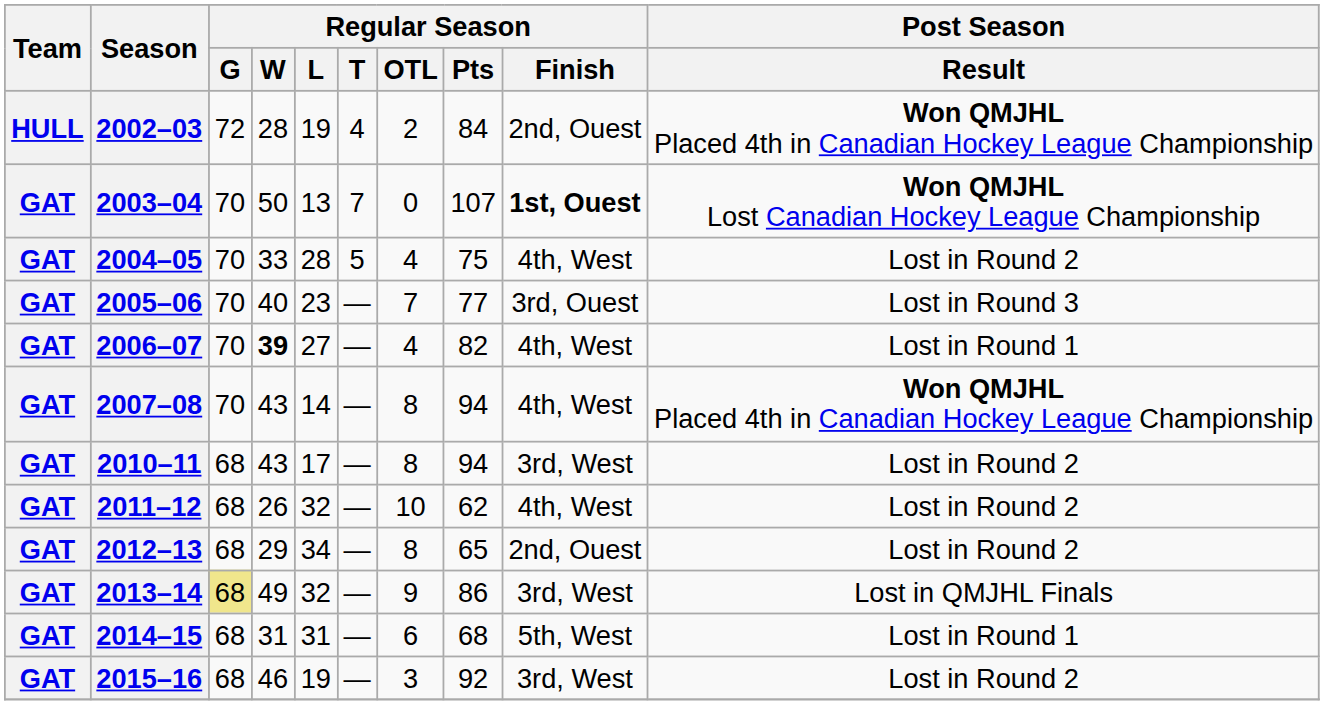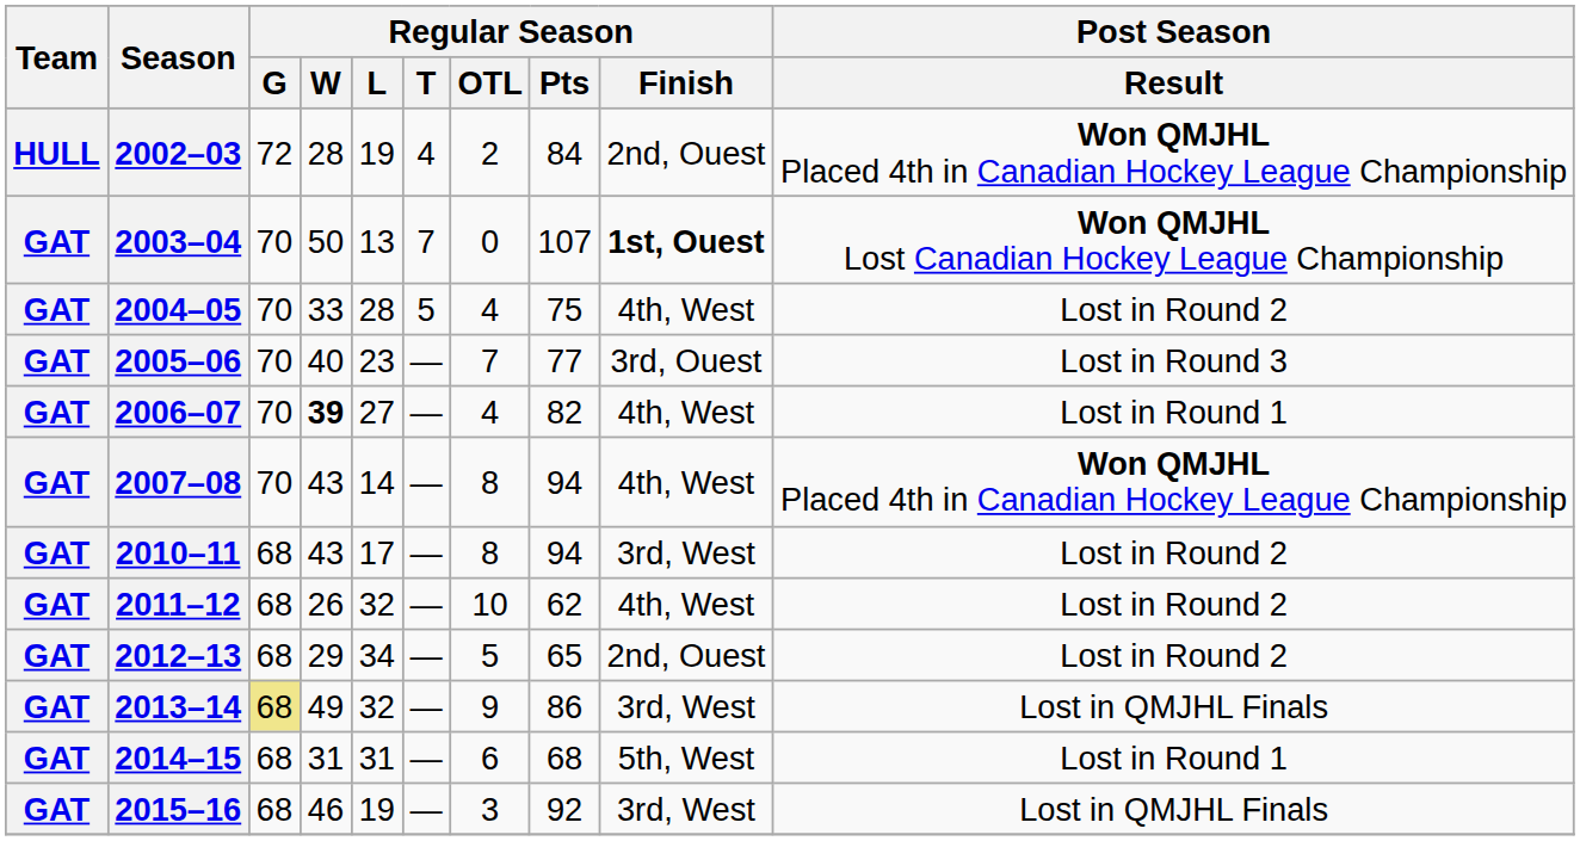2012–13 | Regular Season / OTL: 8 -> 5
2015–16 | Post Season / Result: Lost in Round 2 -> Lost in QMJHL Finals
